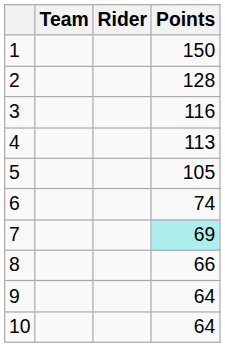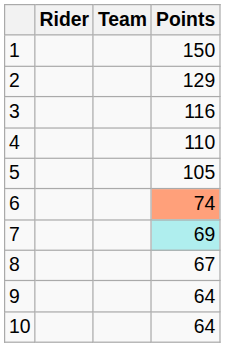columns swapped: Rider <-> Team
2 | Points: 128 -> 129
4 | Points: 113 -> 110
6 | Points: no background -> lightsalmon background
8 | Points: 66 -> 67
